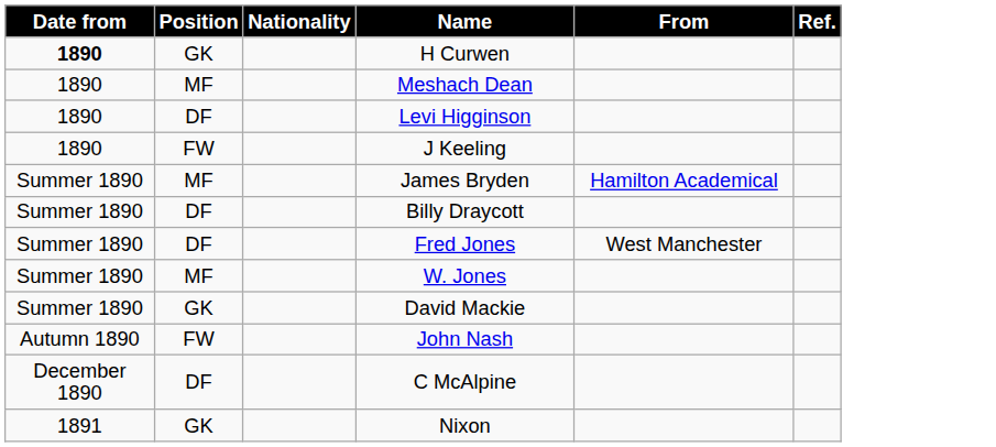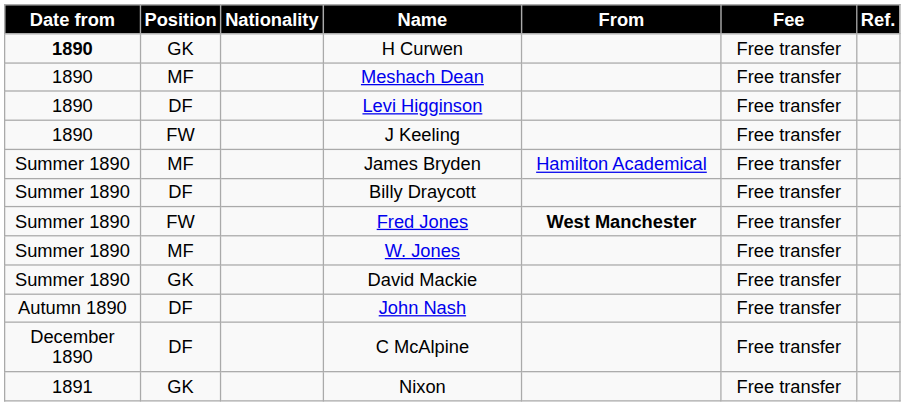+ column: Fee | Free transfer | Free transfer | Free transfer | Free transfer | Free transfer | Free transfer | Free transfer | Free transfer | Free transfer | Free transfer | Free transfer | Free transfer
Fred Jones | Position: DF -> FW
Fred Jones | From: normal -> bold
John Nash | Position: FW -> DF
